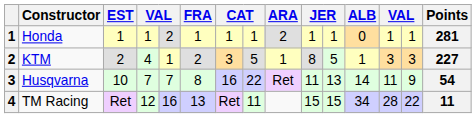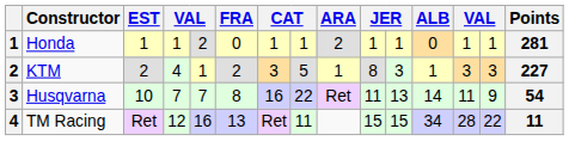Honda | FRA: 1 -> 0
KTM | column 11: 5 -> 3
